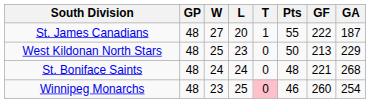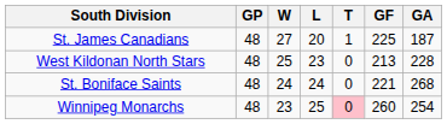- column: Pts | 55 | 50 | 48 | 46
St. James Canadians | GF: 222 -> 225
West Kildonan North Stars | GA: 229 -> 228
